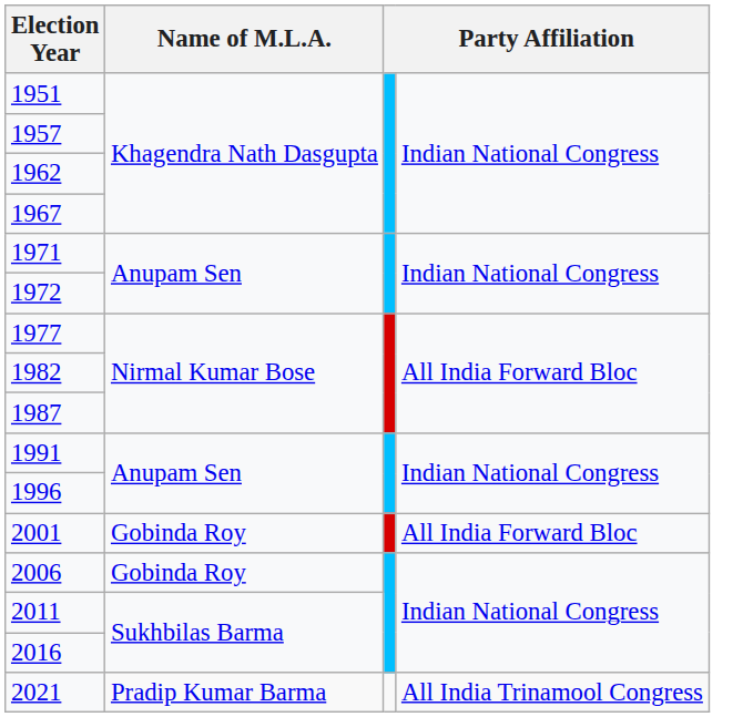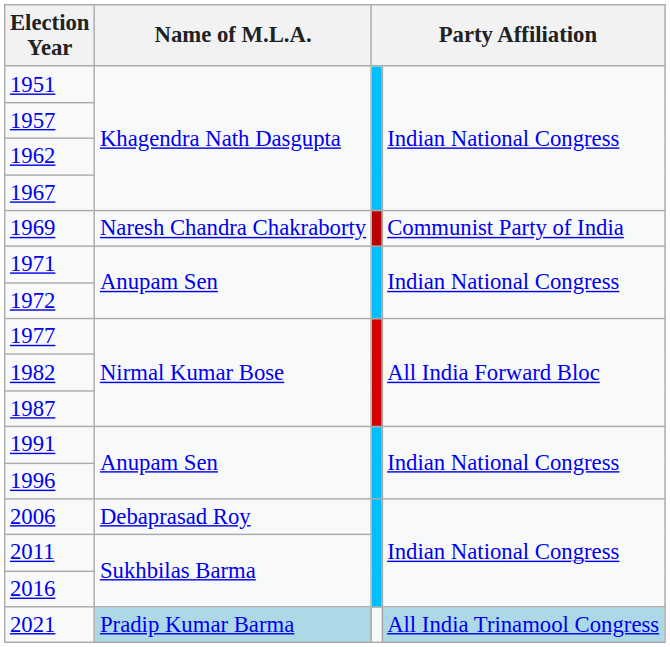+ row: 1969 | Naresh Chandra Chakraborty | Communist Party of India
- row: 2001 | Gobinda Roy | All India Forward Bloc
2006 | Name of M.L.A.: Gobinda Roy -> Debaprasad Roy
2021 | Name of M.L.A.: no background -> lightblue background
2021 | column 4: no background -> lightblue background
